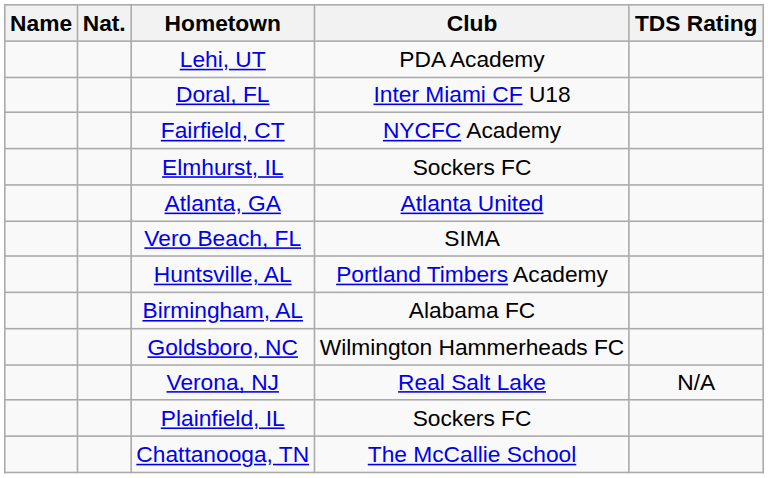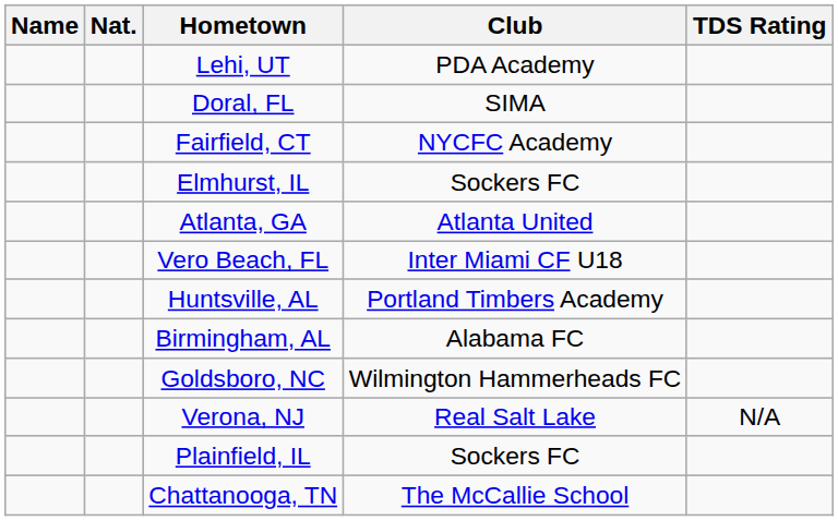Doral, FL | Club: Inter Miami CF U18 -> SIMA
Vero Beach, FL | Club: SIMA -> Inter Miami CF U18
